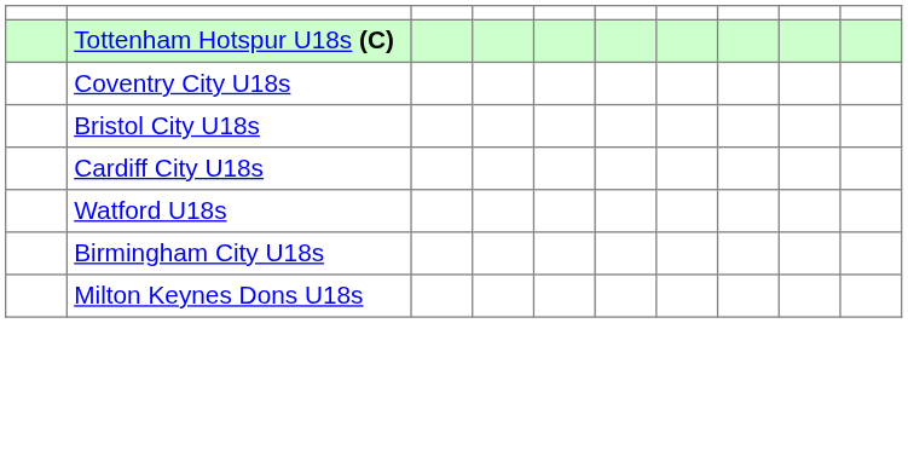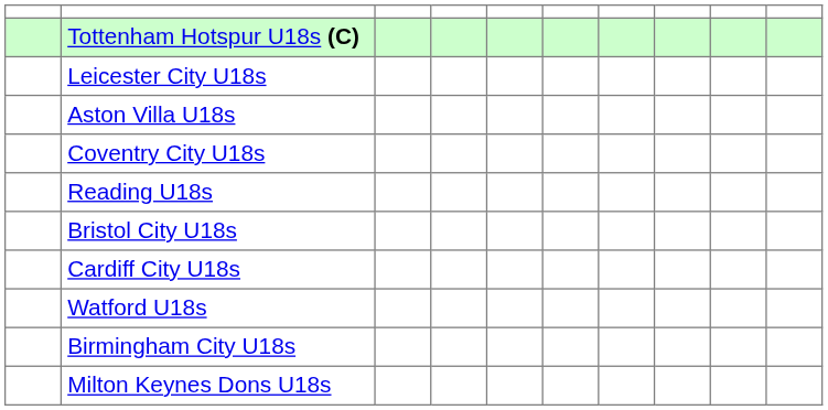+ row: Leicester City U18s
+ row: Aston Villa U18s
+ row: Reading U18s
